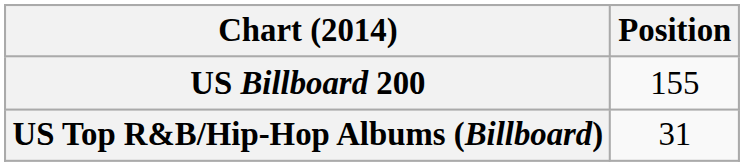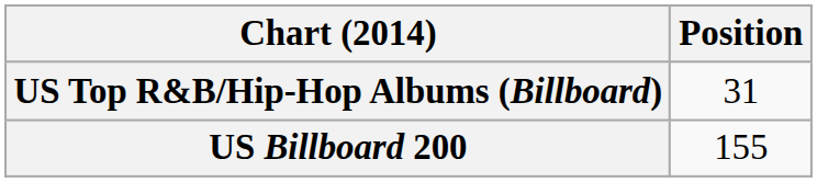rows swapped: US Billboard 200 <-> US Top R&B/Hip-Hop Albums (Billboard)
